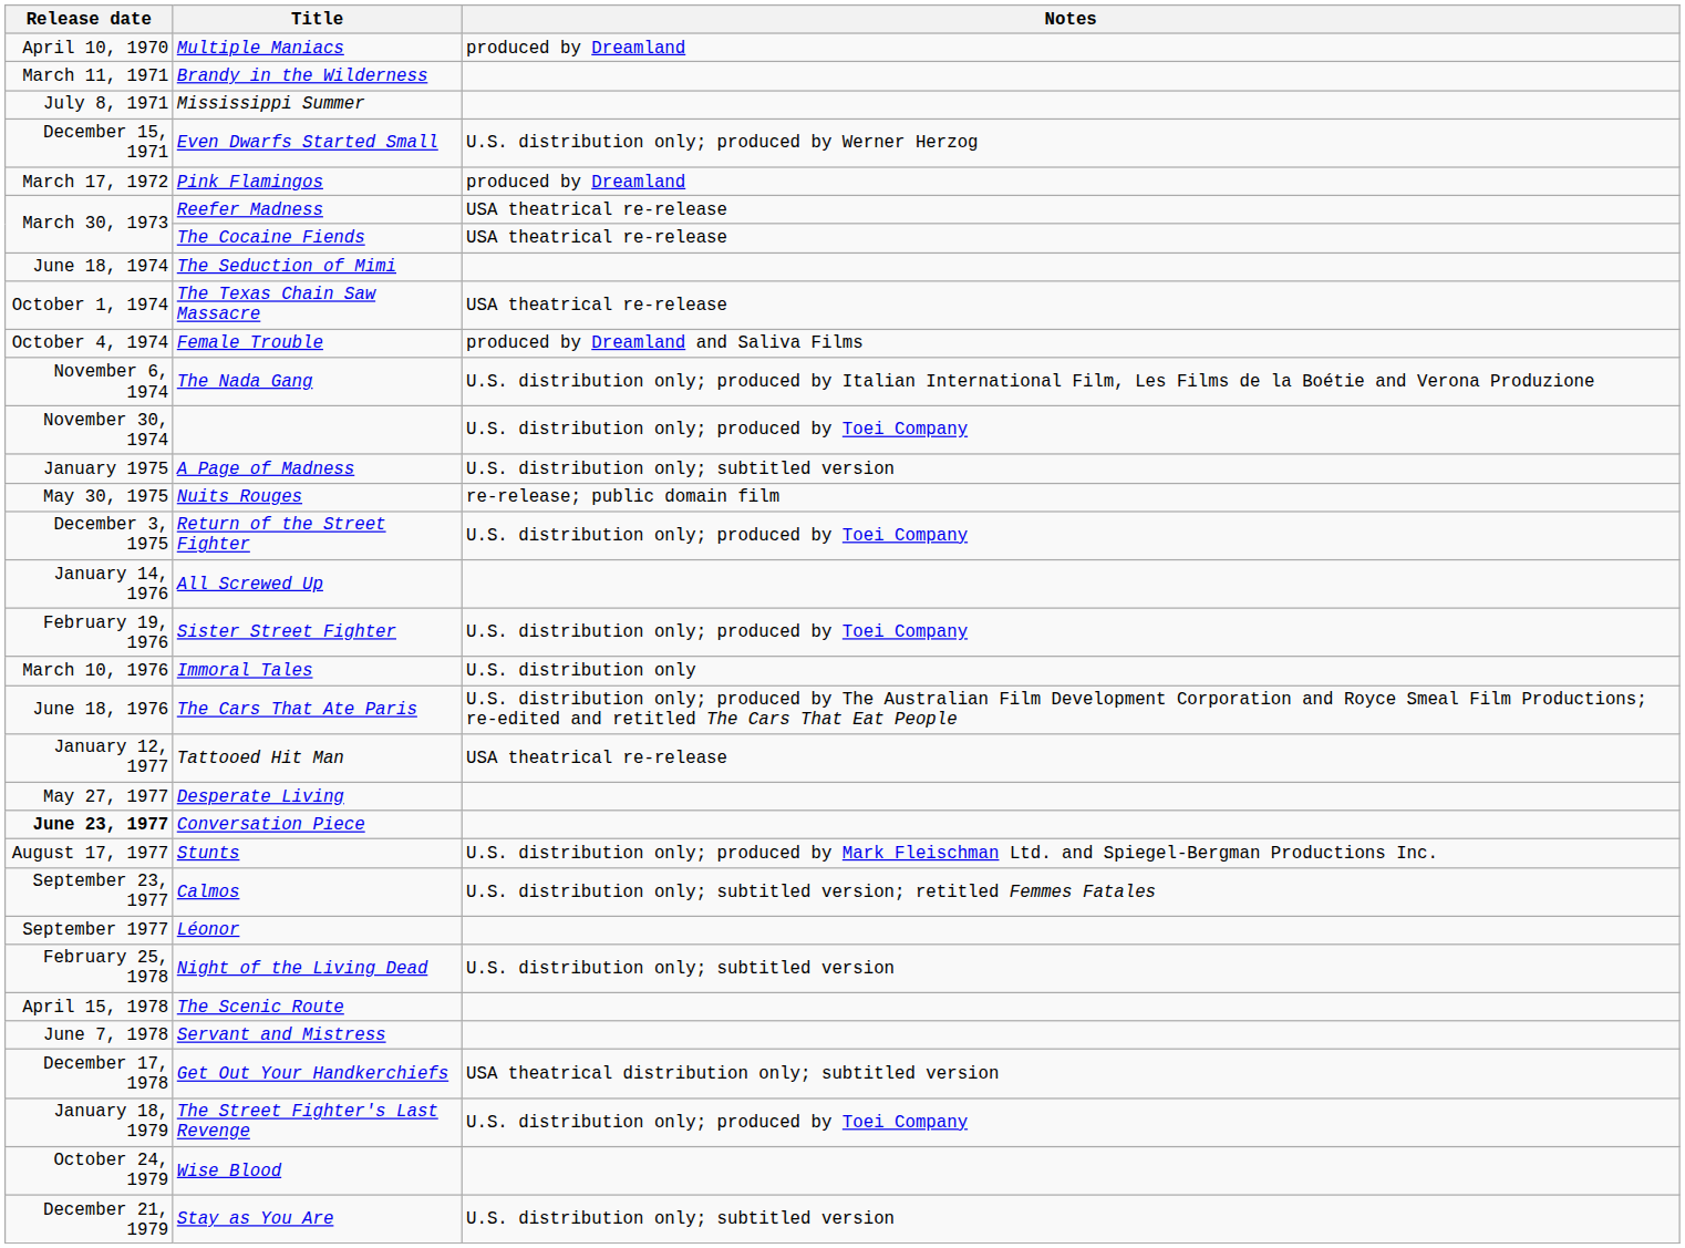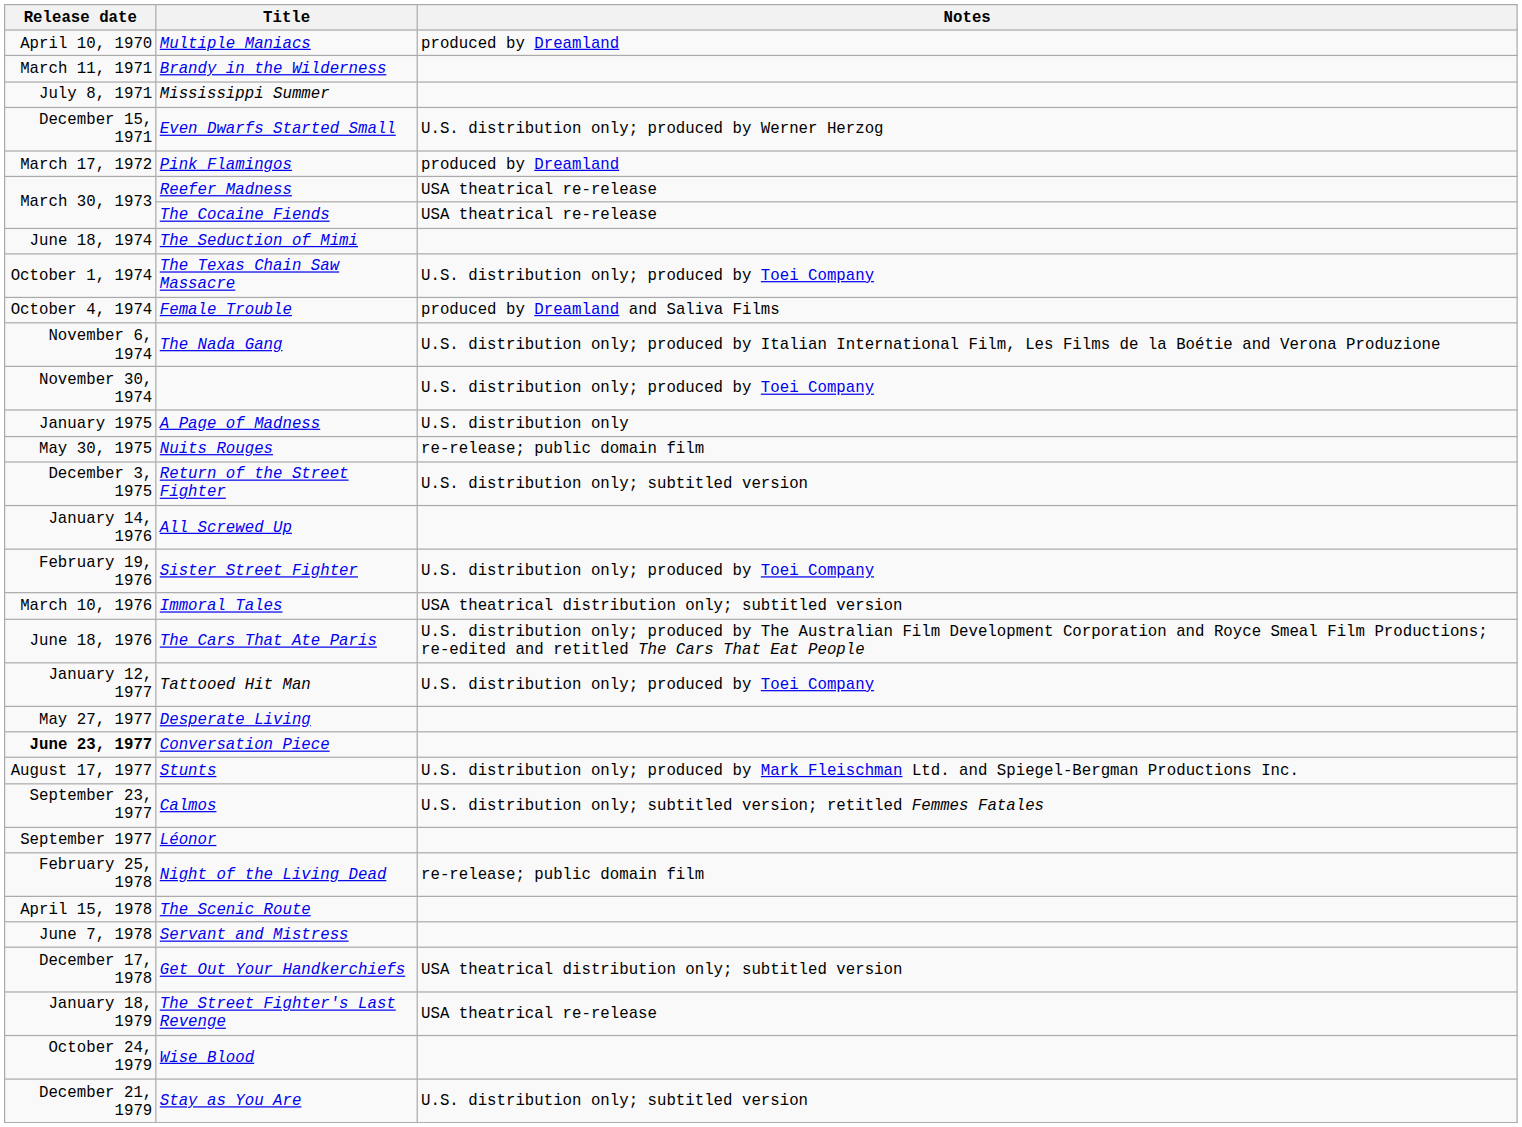The Texas Chain Saw Massacre | Notes: USA theatrical re-release -> U.S. distribution only; produced by Toei Company
A Page of Madness | Notes: U.S. distribution only; subtitled version -> U.S. distribution only
Return of the Street Fighter | Notes: U.S. distribution only; produced by Toei Company -> U.S. distribution only; subtitled version
Immoral Tales | Notes: U.S. distribution only -> USA theatrical distribution only; subtitled version
Tattooed Hit Man | Notes: USA theatrical re-release -> U.S. distribution only; produced by Toei Company
Night of the Living Dead | Notes: U.S. distribution only; subtitled version -> re-release; public domain film
The Street Fighter's Last Revenge | Notes: U.S. distribution only; produced by Toei Company -> USA theatrical re-release
